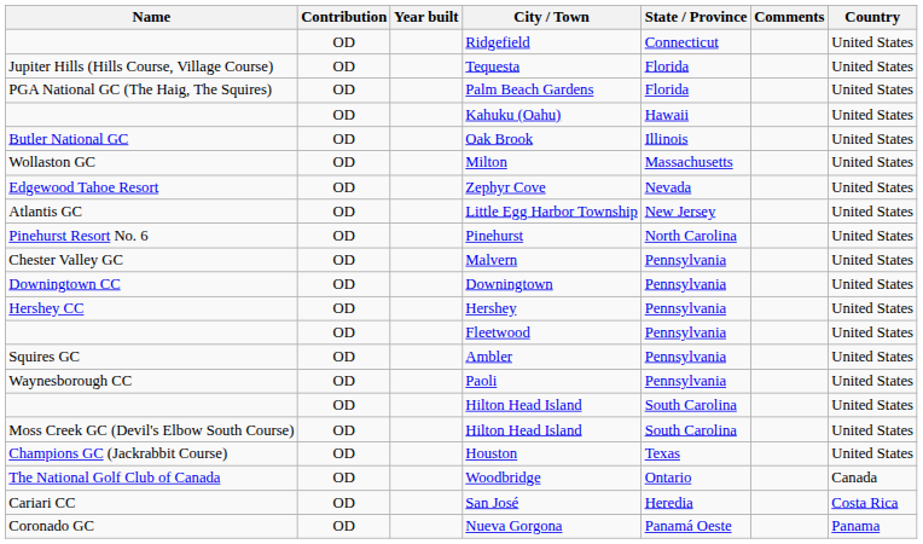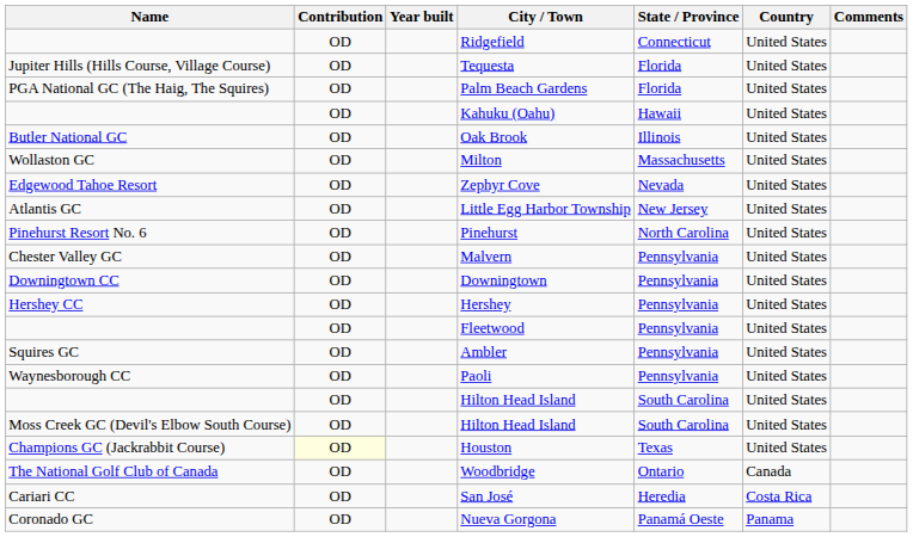columns swapped: Country <-> Comments
Houston | Contribution: no background -> lightyellow background
